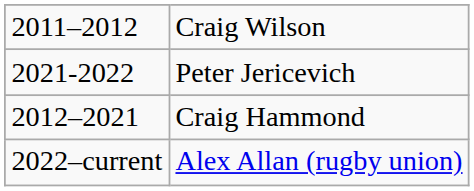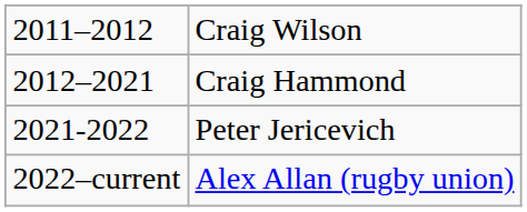rows swapped: Craig Hammond <-> Peter Jericevich
